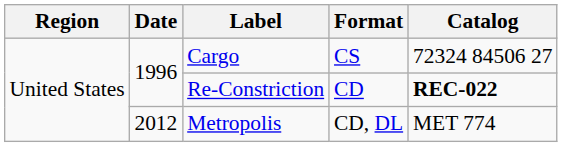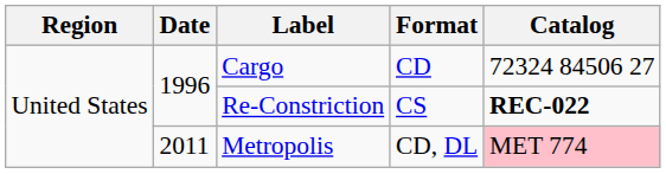Cargo | Format: CS -> CD
Re-Constriction | Format: CD -> CS
Metropolis | Date: 2012 -> 2011
Metropolis | Catalog: no background -> pink background
